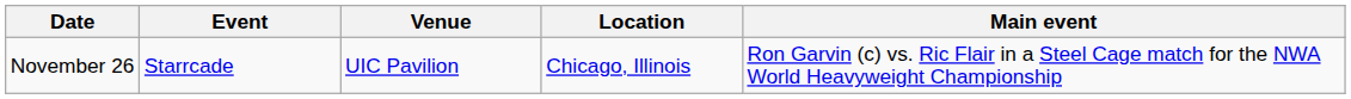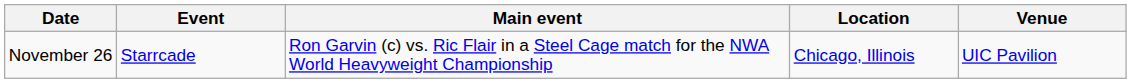columns swapped: Venue <-> Main event
